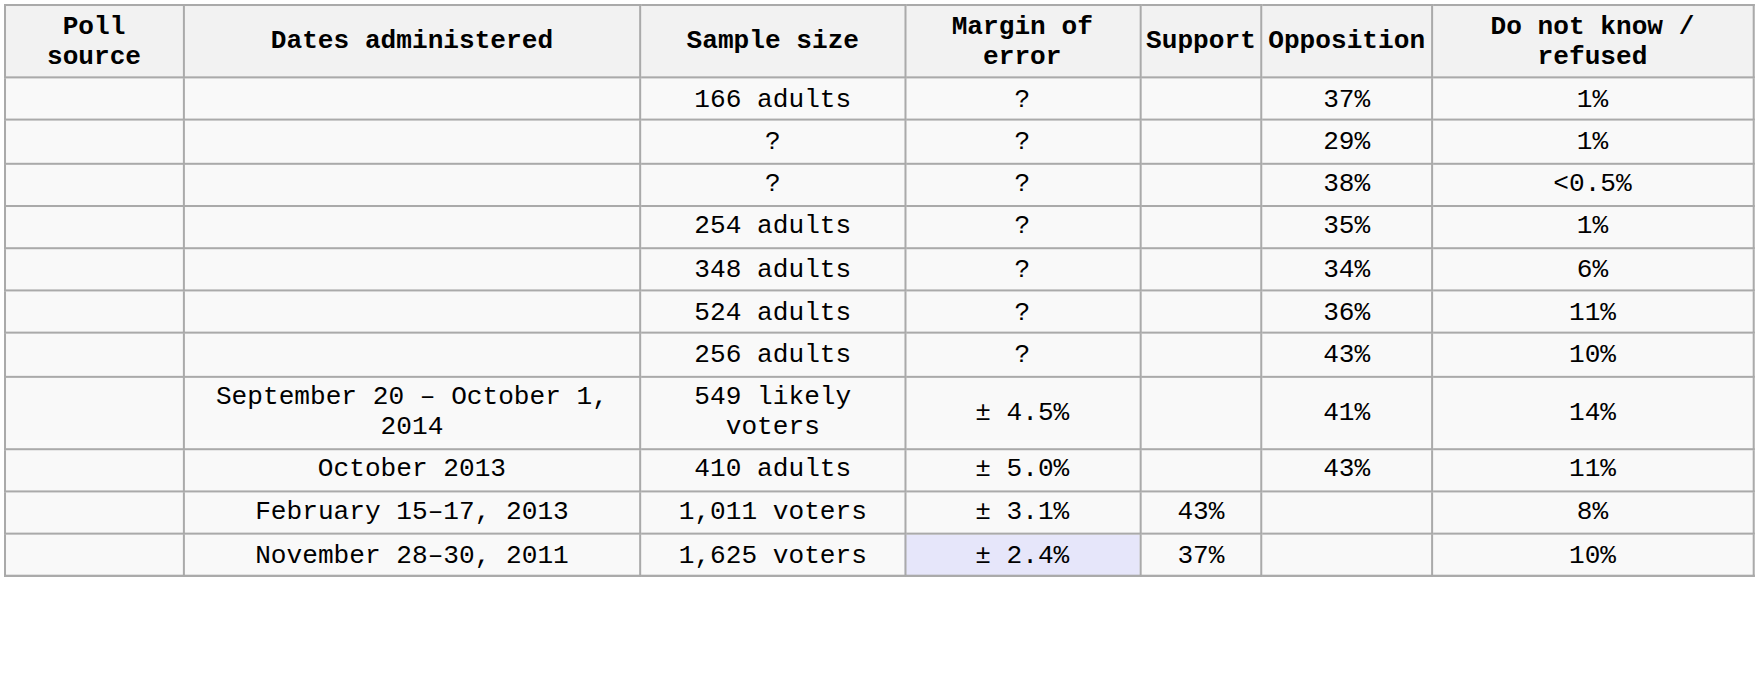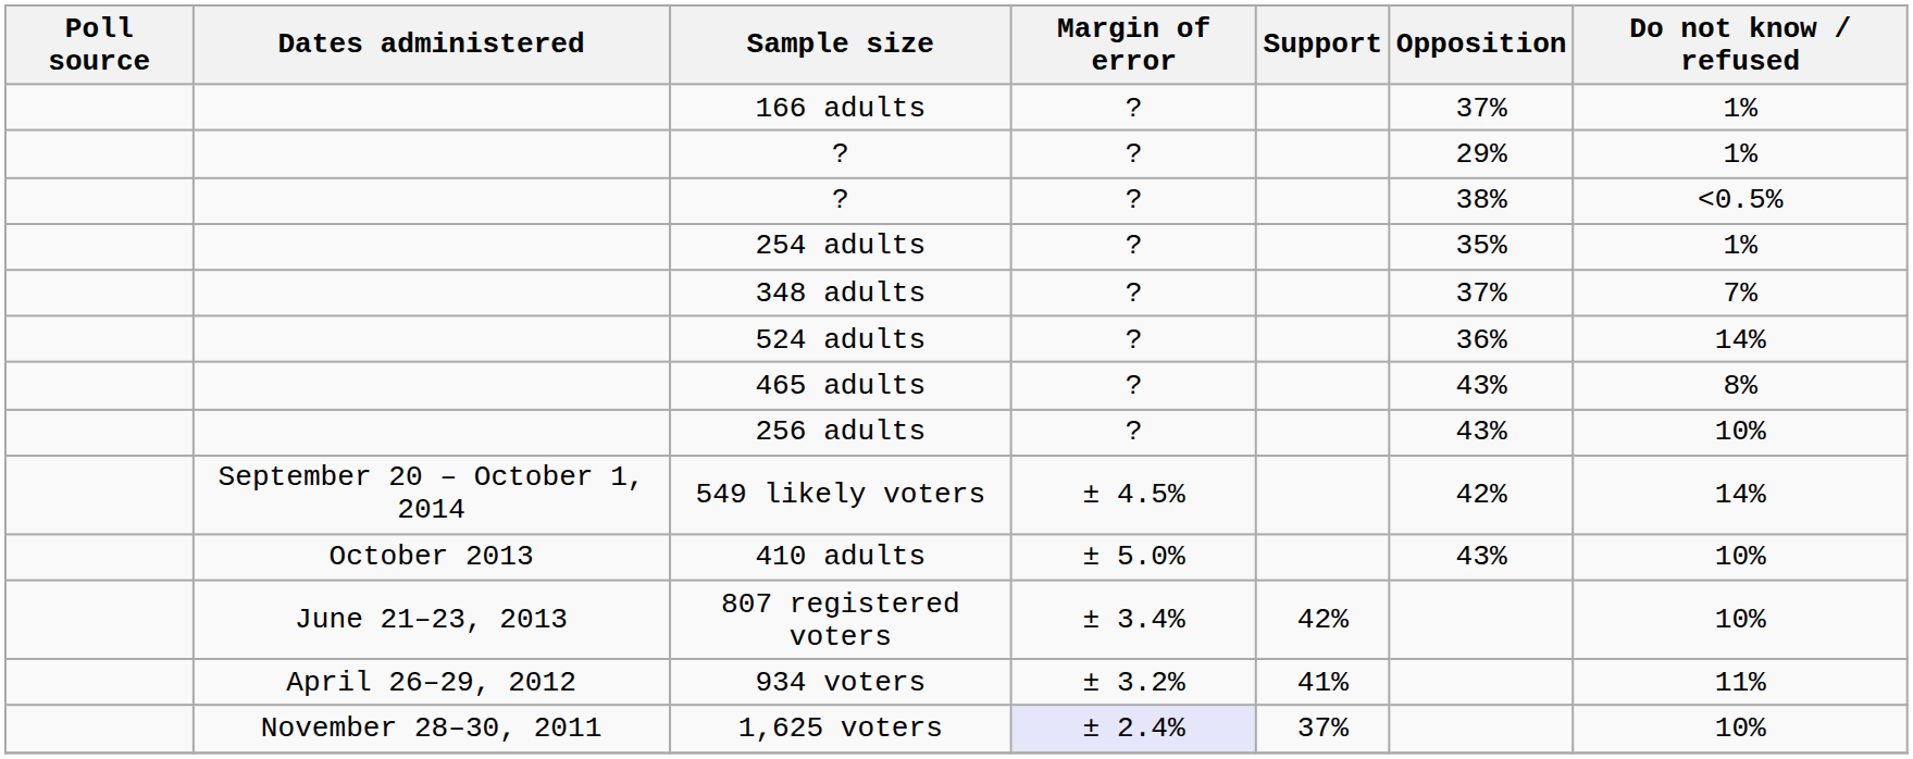348 adults | Opposition: 34% -> 37%
348 adults | Do not know / refused: 6% -> 7%
524 adults | Do not know / refused: 11% -> 14%
+ row: 465 adults | ? | 43% | 8%
549 likely voters | Opposition: 41% -> 42%
410 adults | Do not know / refused: 11% -> 10%
+ row: June 21–23, 2013 | 807 registered voters | ± 3.4% | 42% | 10%
- row: February 15–17, 2013 | 1,011 voters | ± 3.1% | 43% | 8%
+ row: April 26–29, 2012 | 934 voters | ± 3.2% | 41% | 11%
